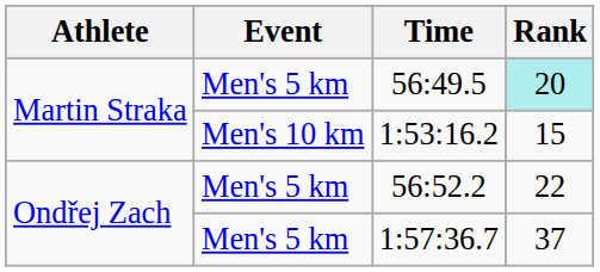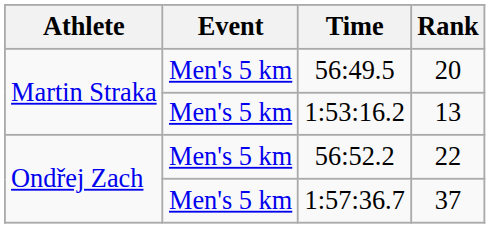56:49.5 | Rank: paleturquoise background -> no background
1:53:16.2 | Event: Men's 10 km -> Men's 5 km
1:53:16.2 | Rank: 15 -> 13
